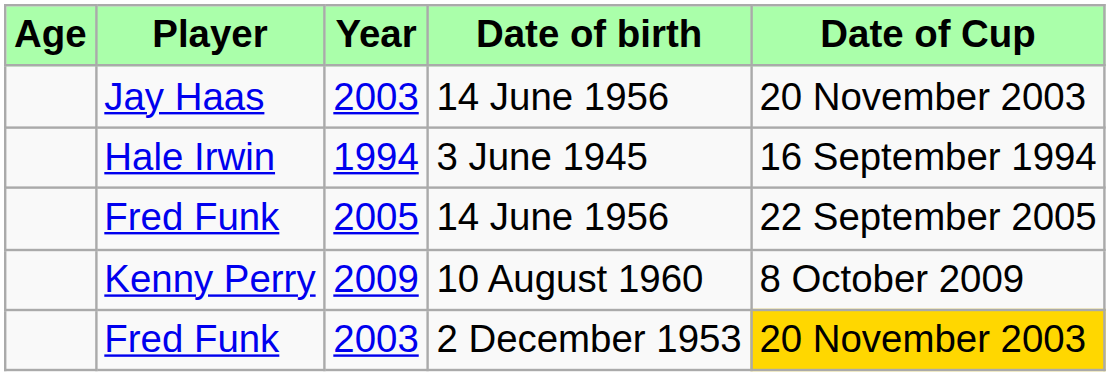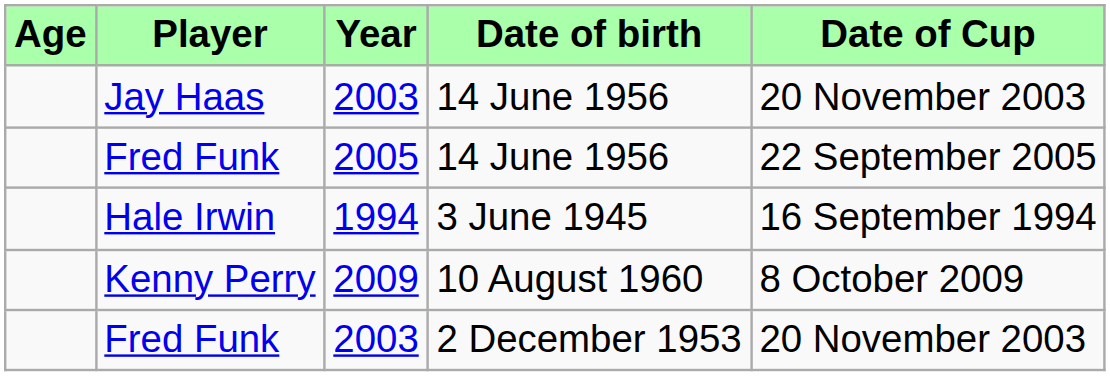rows swapped: Hale Irwin <-> Fred Funk / 2005
Fred Funk / 2003 | Date of Cup: gold background -> no background
